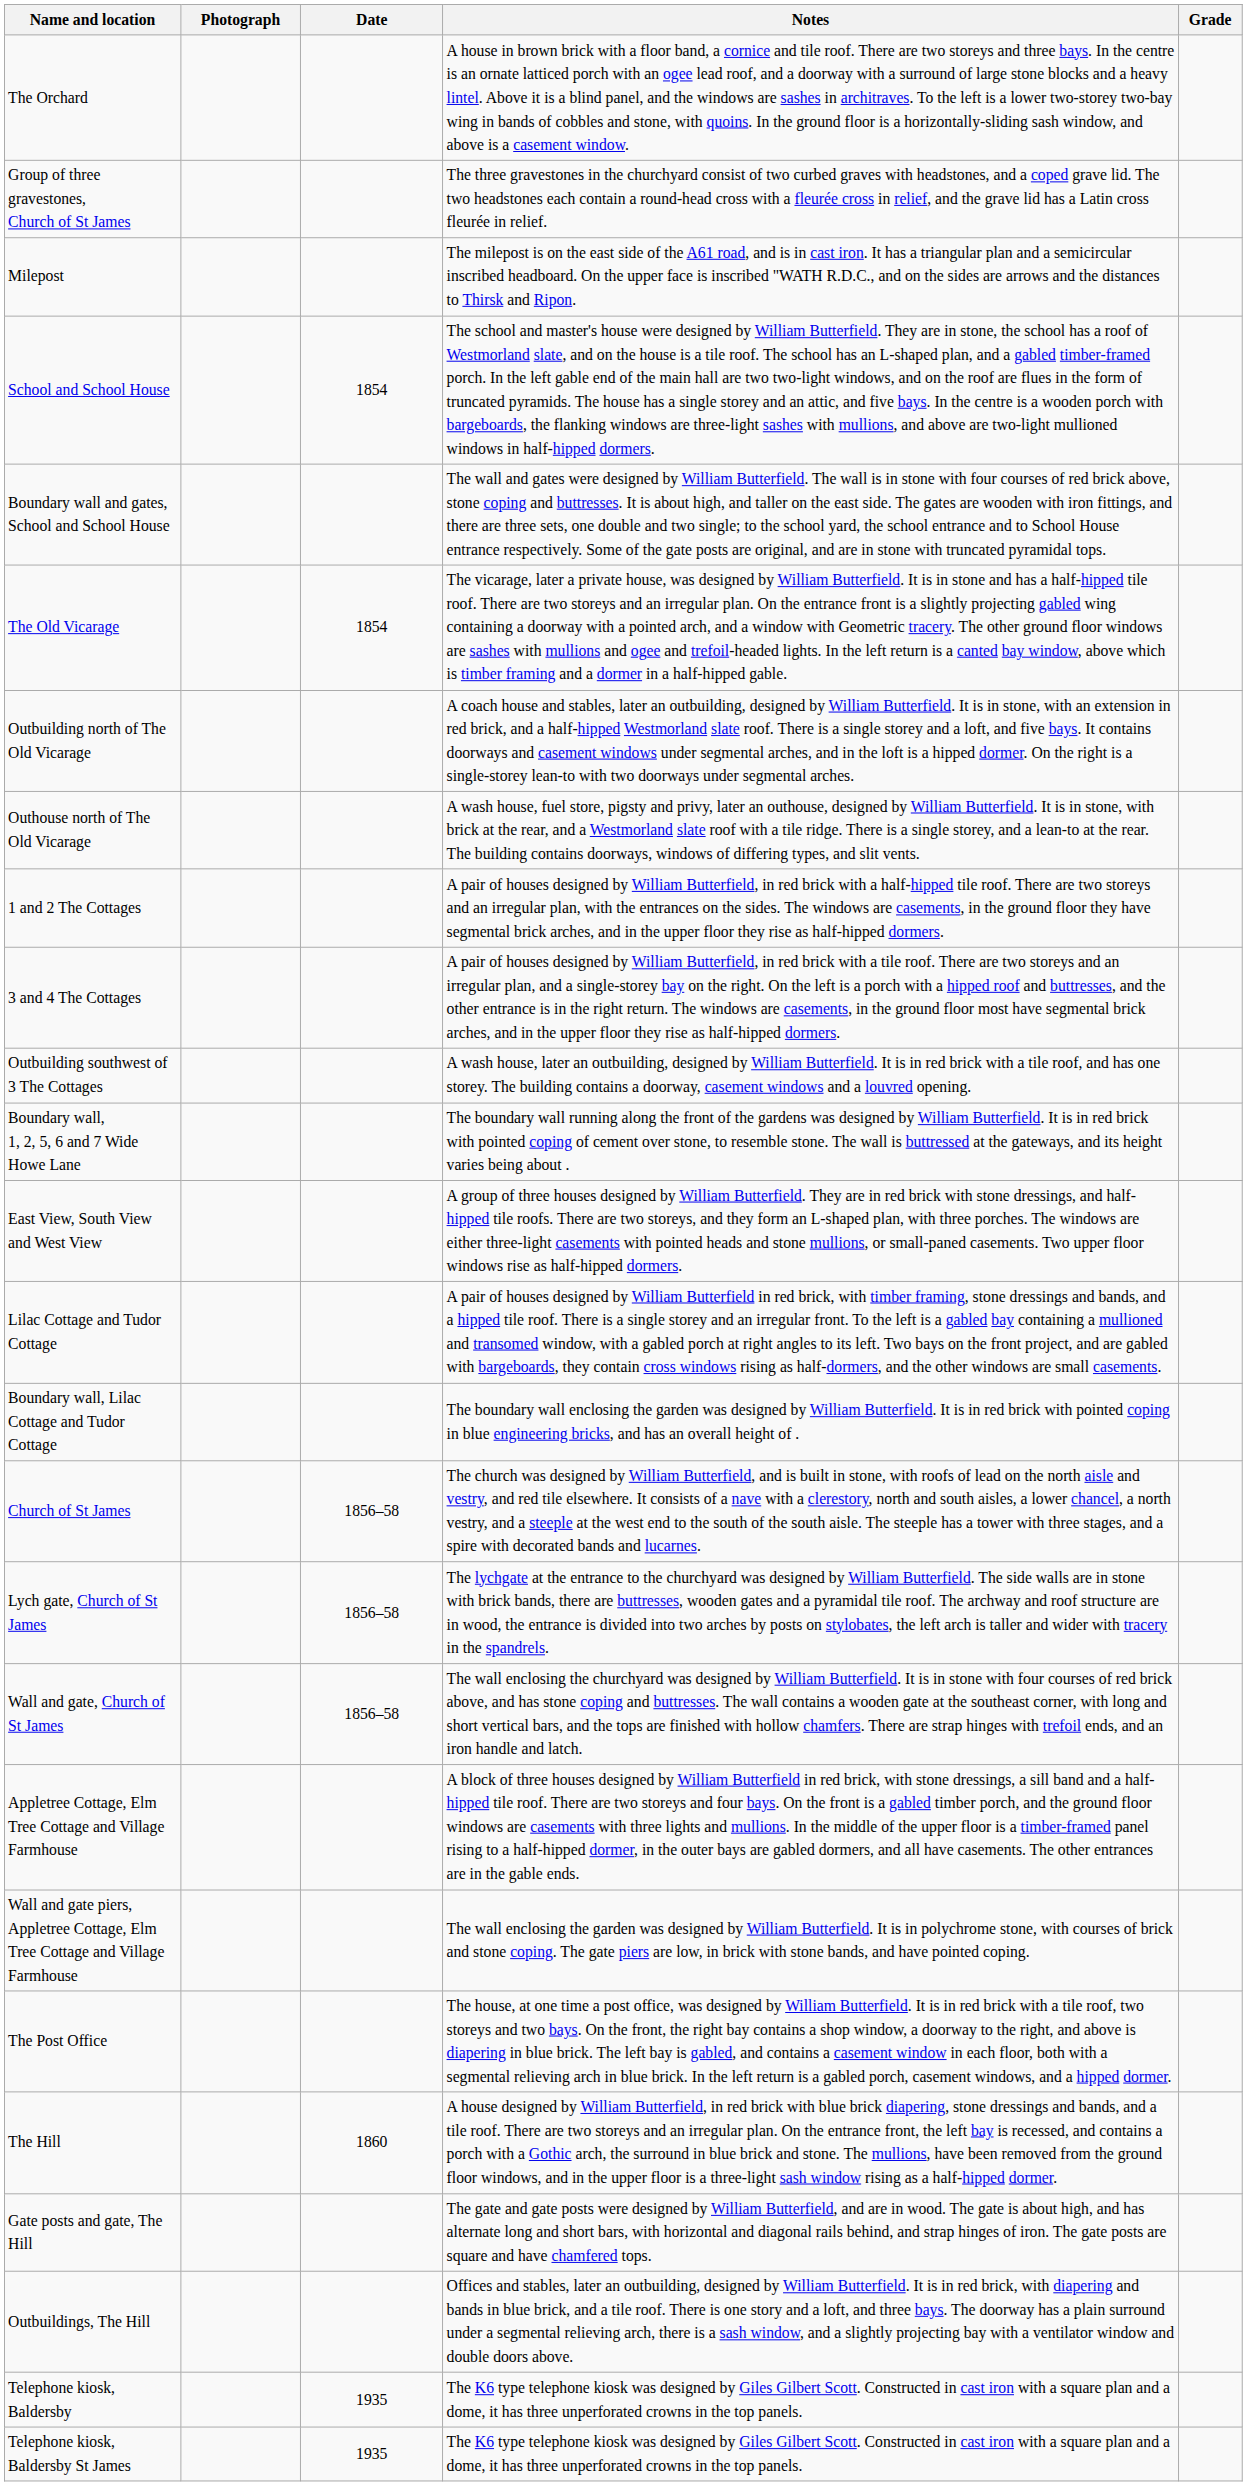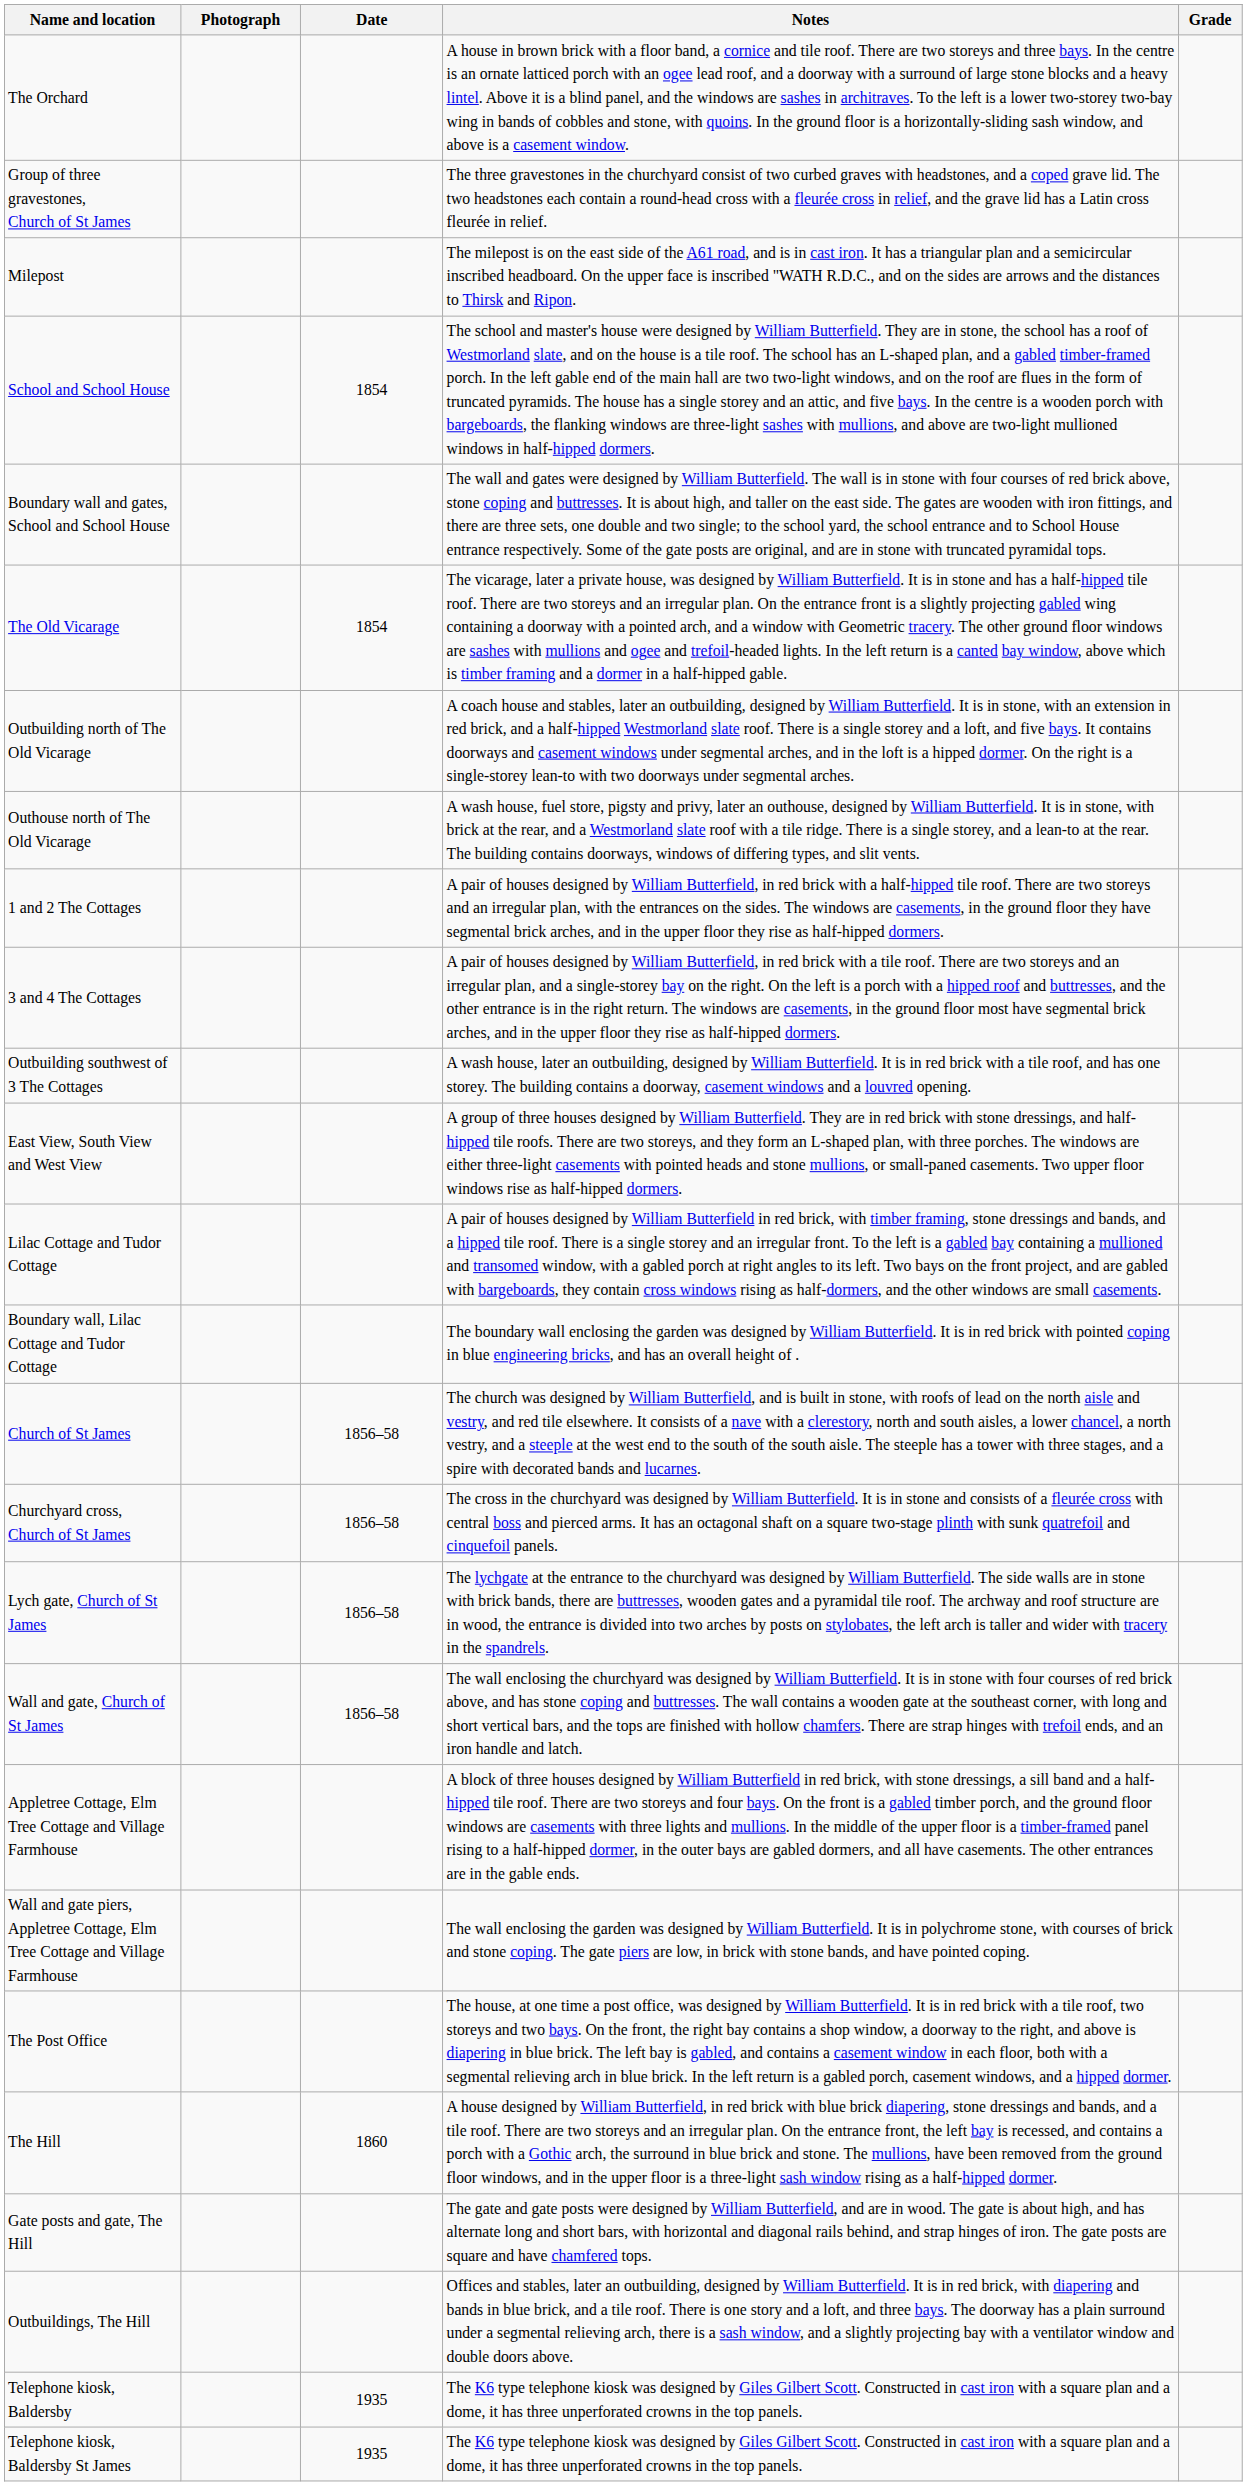- row: Boundary wall, 1, 2, 5, 6 and 7 Wide Howe Lane | The boundary wall running along the front of the gardens was designed by William Butterfield. It is in red brick with pointed coping of cement over stone, to resemble stone. The wall is buttressed at the gateways, and its height varies being about .
+ row: Churchyard cross, Church of St James | 1856–58 | The cross in the churchyard was designed by William Butterfield. It is in stone and consists of a fleurée cross with central boss and pierced arms. It has an octagonal shaft on a square two-stage plinth with sunk quatrefoil and cinquefoil panels.
